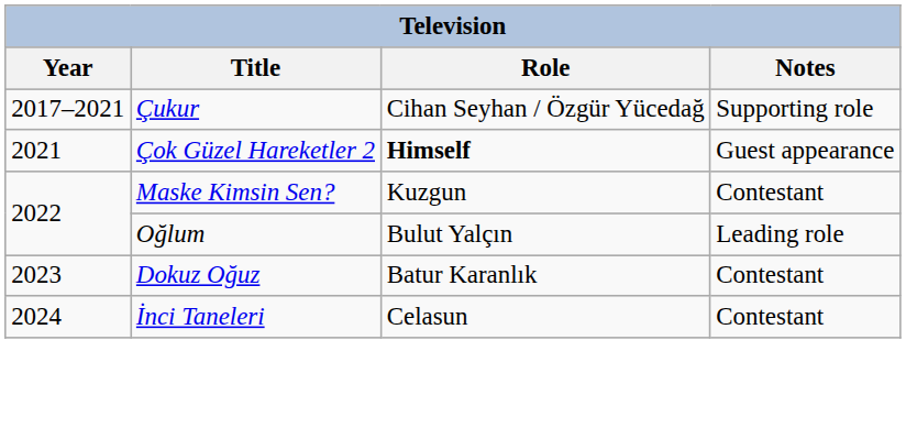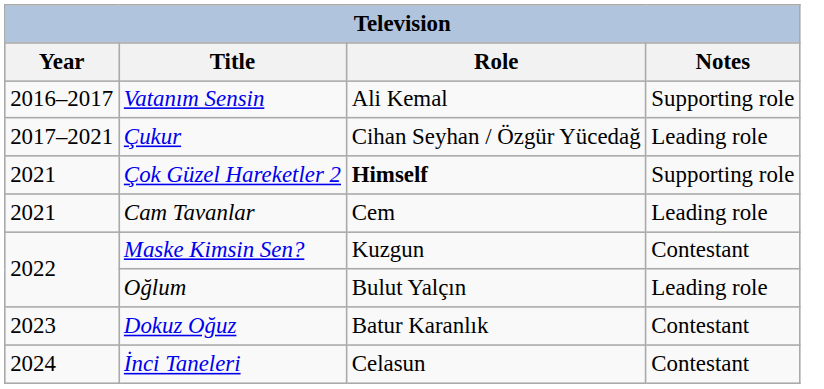+ row: 2016–2017 | Vatanım Sensin | Ali Kemal | Supporting role
Çukur | Notes: Supporting role -> Leading role
Çok Güzel Hareketler 2 | Notes: Guest appearance -> Supporting role
+ row: 2021 | Cam Tavanlar | Cem | Leading role
